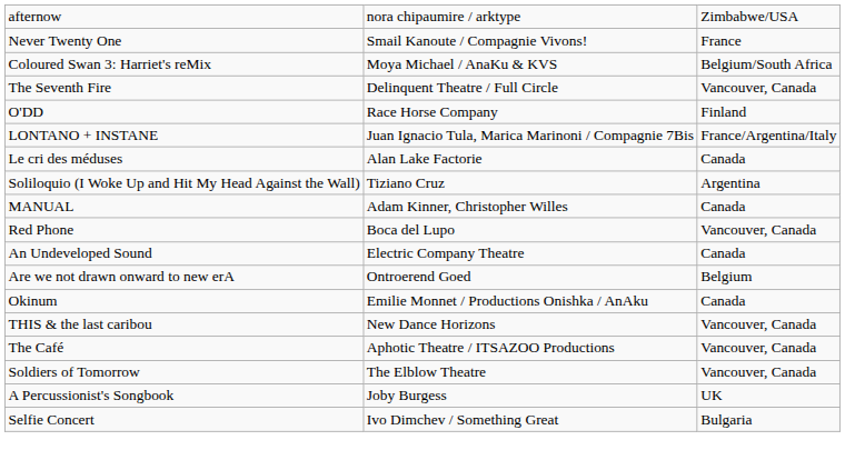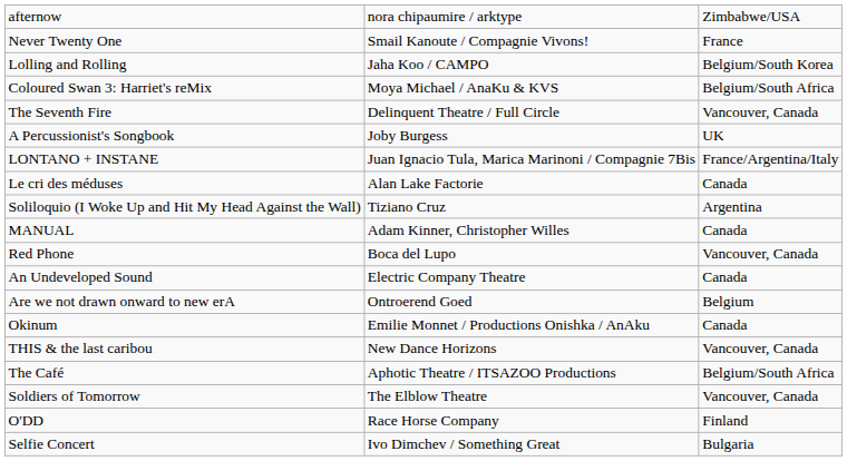+ row: Lolling and Rolling | Jaha Koo / CAMPO | Belgium/South Korea
rows swapped: A Percussionist's Songbook <-> O'DD
The Café | column 3: Vancouver, Canada -> Belgium/South Africa
